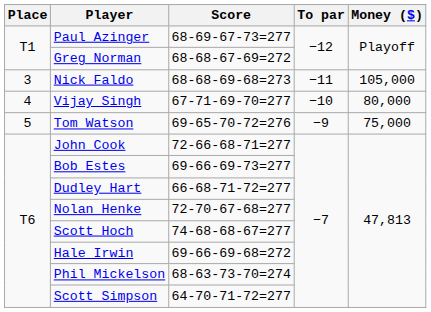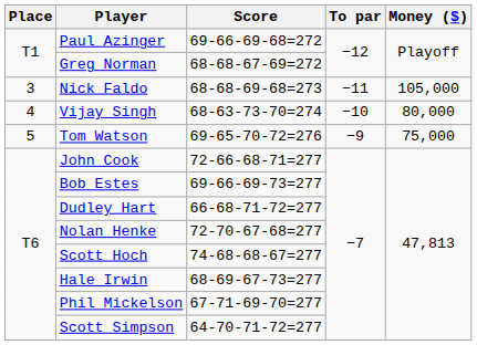Paul Azinger | Score: 68-69-67-73=277 -> 69-66-69-68=272
Vijay Singh | Score: 67-71-69-70=277 -> 68-63-73-70=274
Hale Irwin | Score: 69-66-69-68=272 -> 68-69-67-73=277
Phil Mickelson | Score: 68-63-73-70=274 -> 67-71-69-70=277
